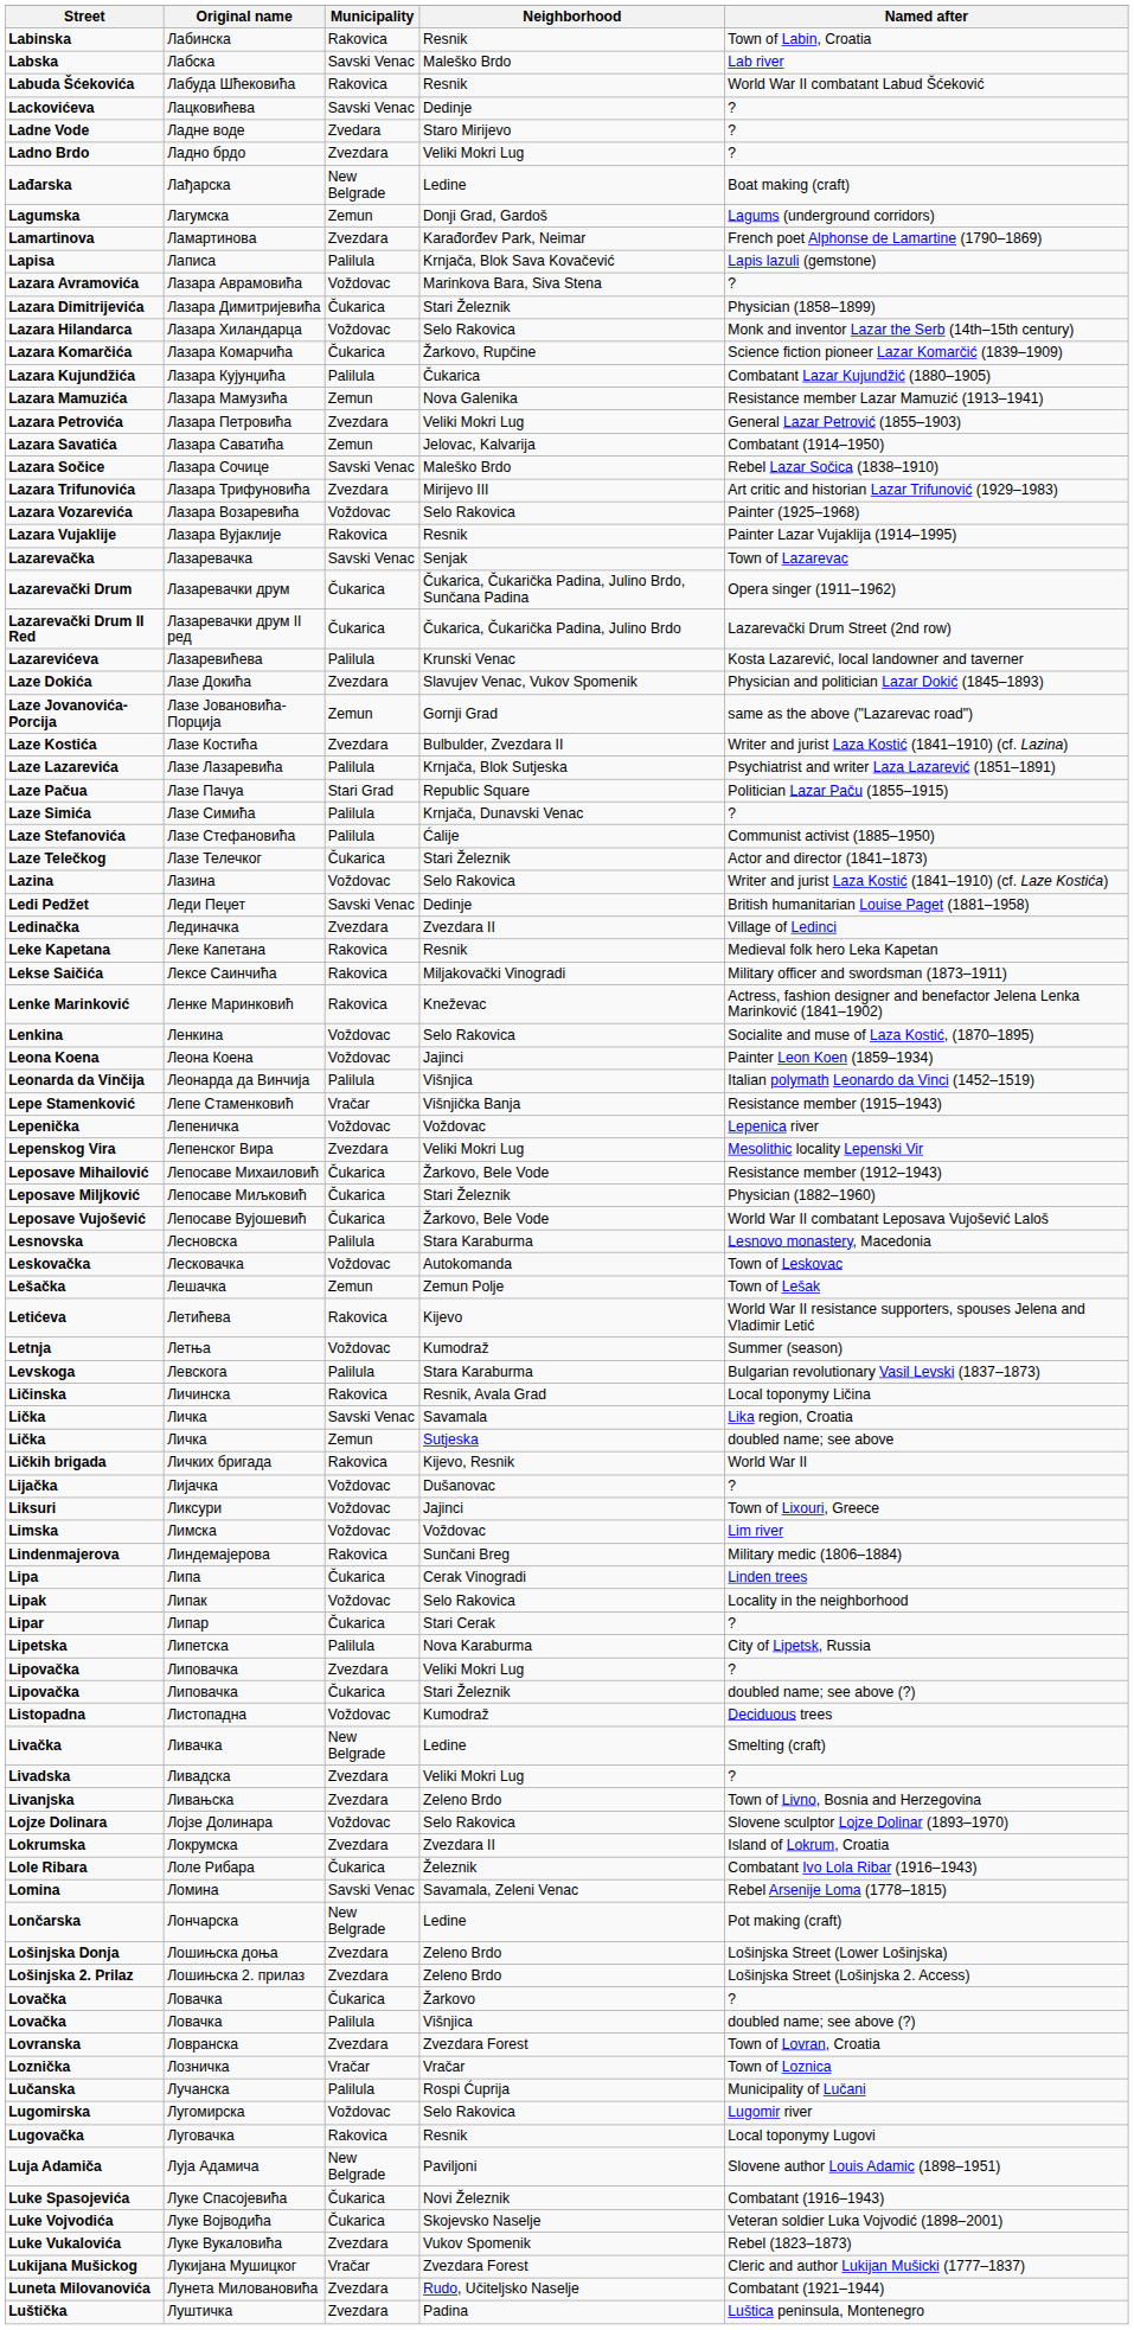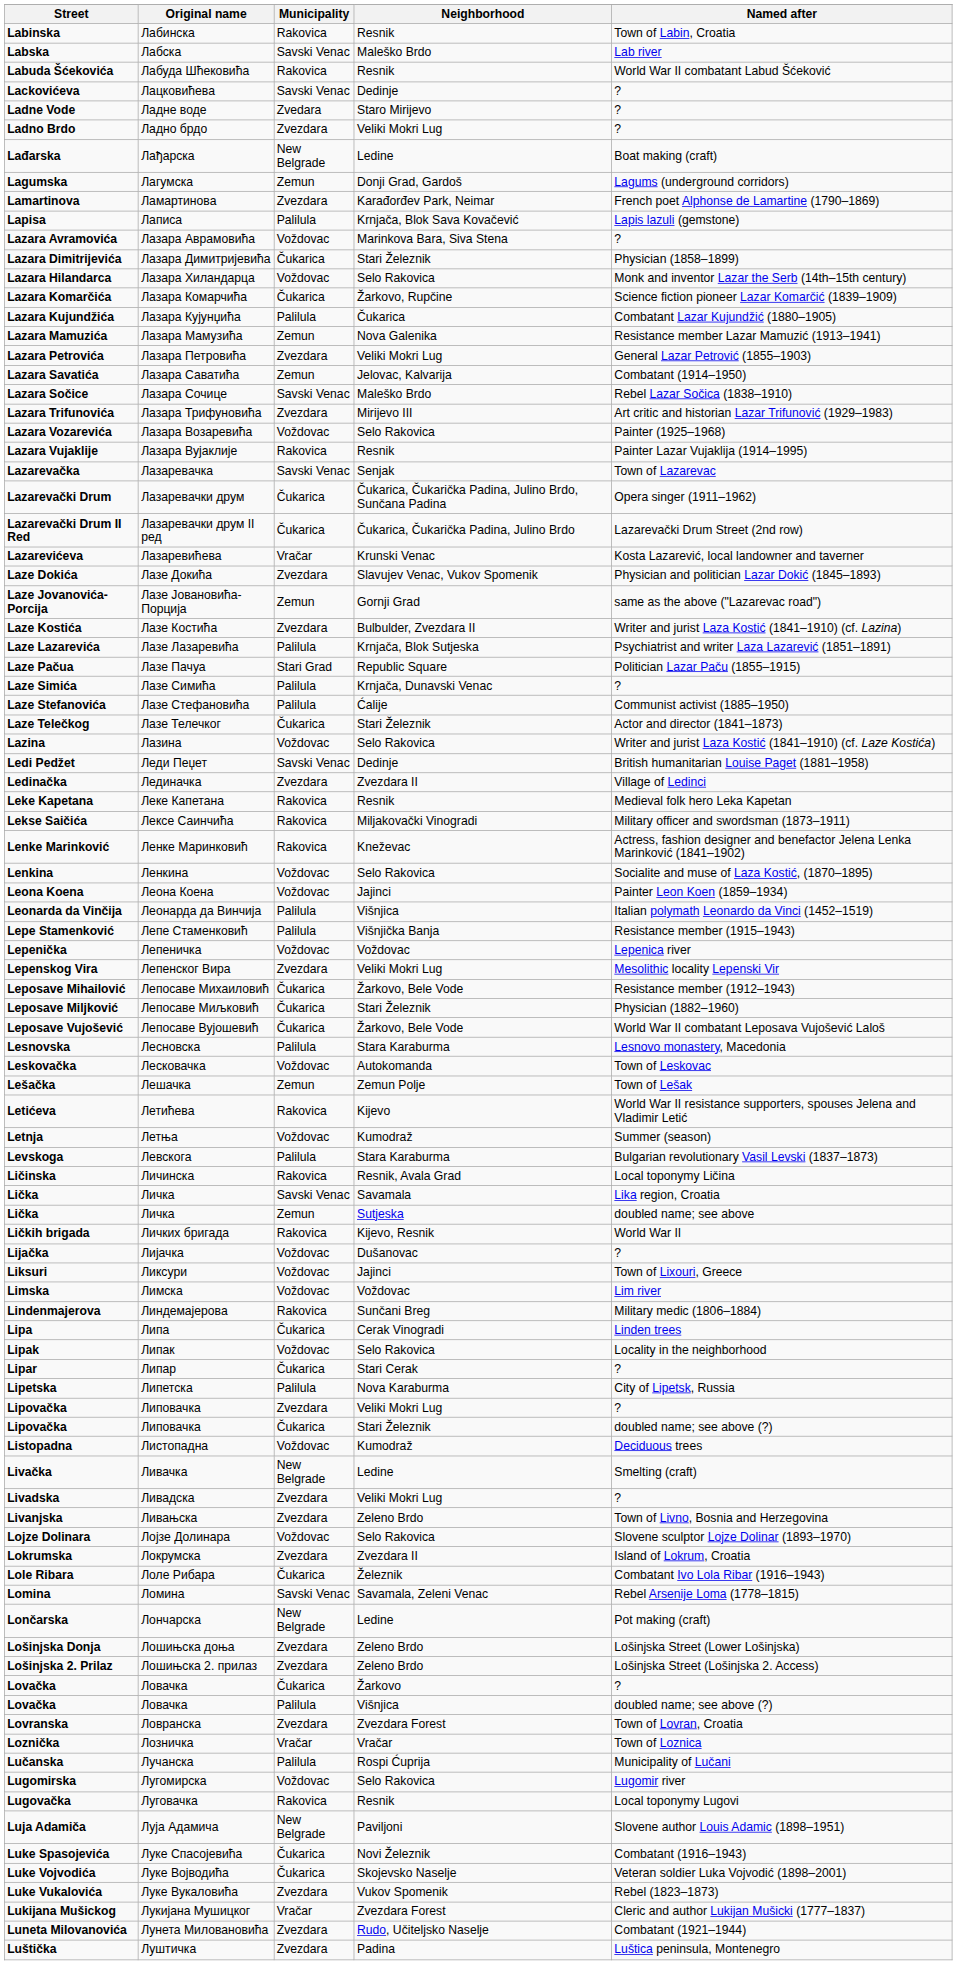Lazarevićeva | Municipality: Palilula -> Vračar
Lepe Stamenković | Municipality: Vračar -> Palilula
